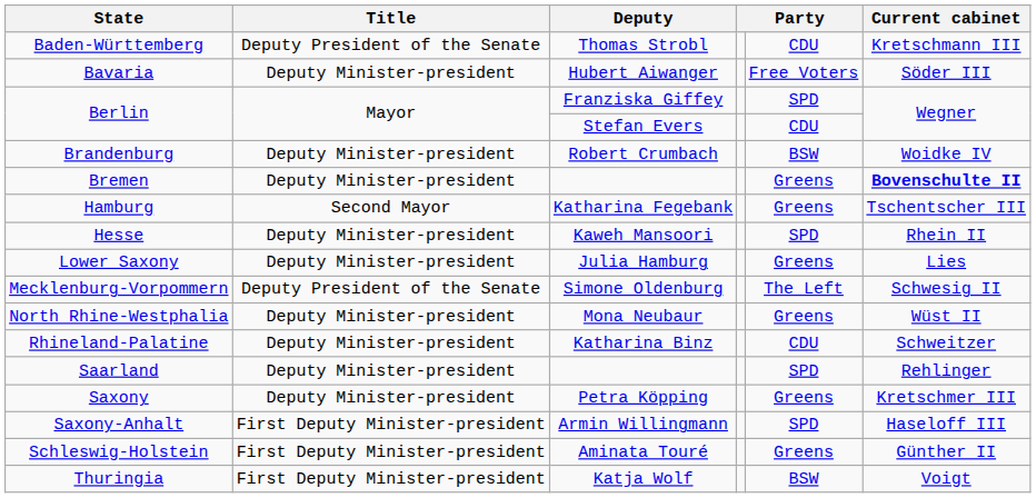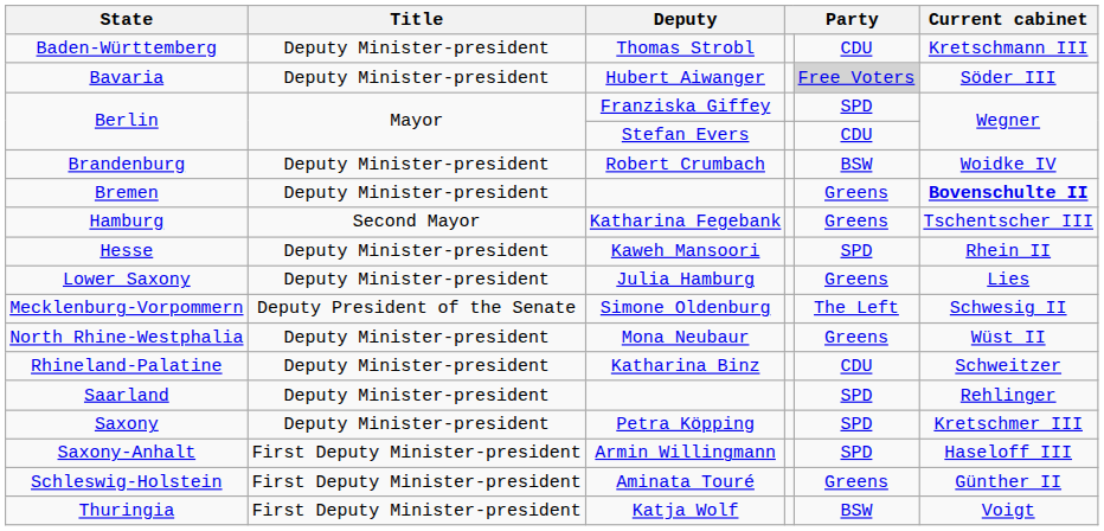Baden-Württemberg | Title: Deputy President of the Senate -> Deputy Minister-president
Bavaria | column 5: no background -> lightgrey background
Saxony | column 5: Greens -> SPD
